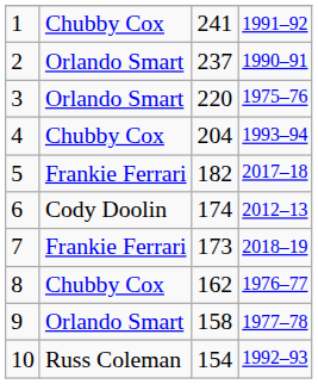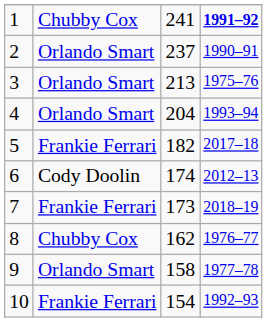1 | column 4: normal -> bold
3 | column 3: 220 -> 213
4 | column 2: Chubby Cox -> Orlando Smart
10 | column 2: Russ Coleman -> Frankie Ferrari
